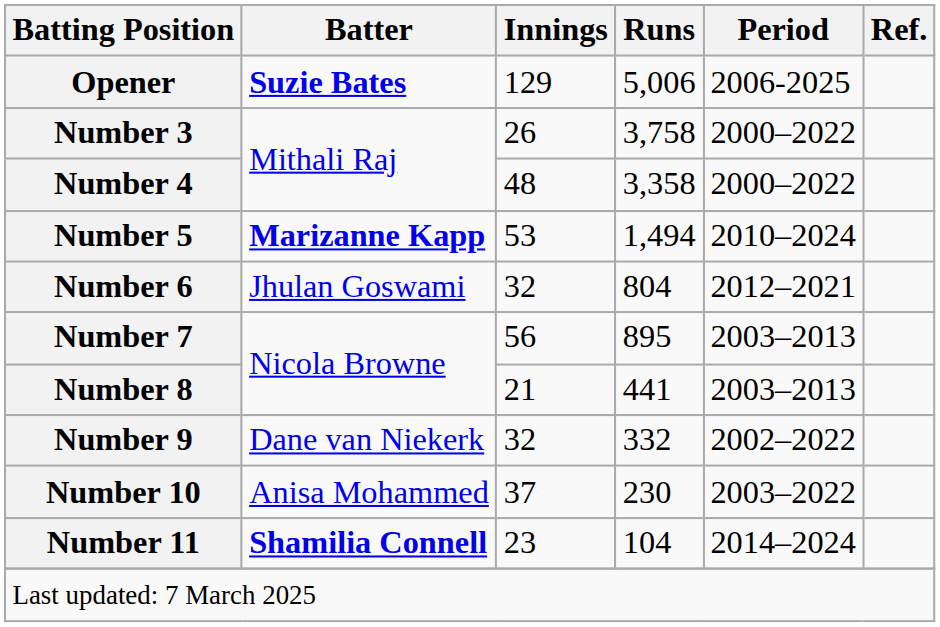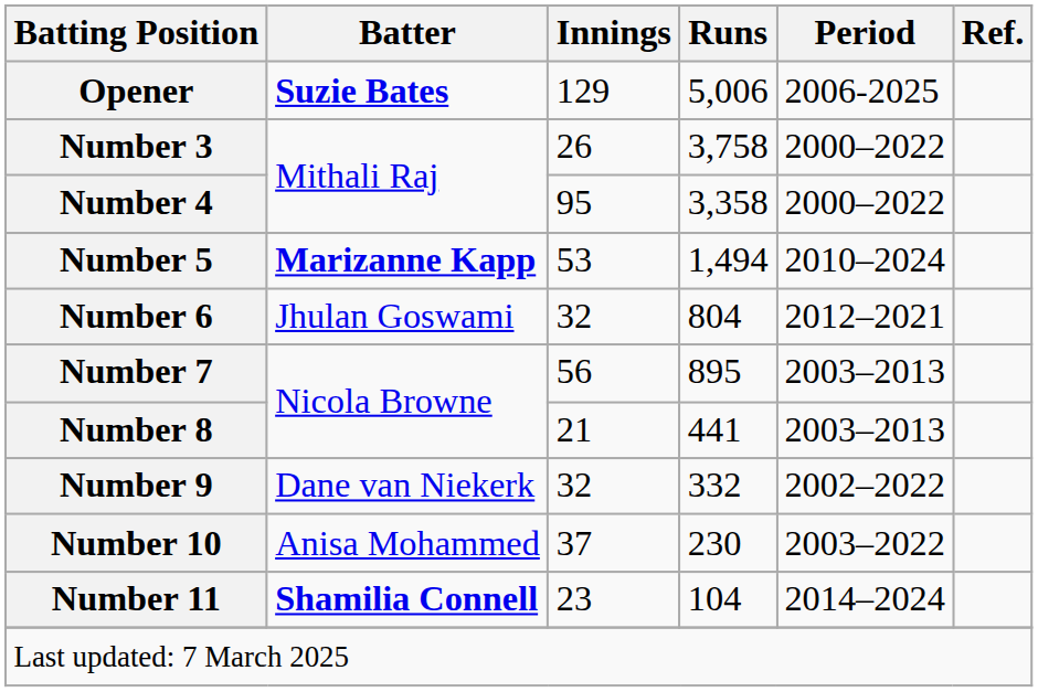Number 4 | Innings: 48 -> 95
